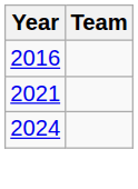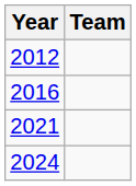+ row: 2012
